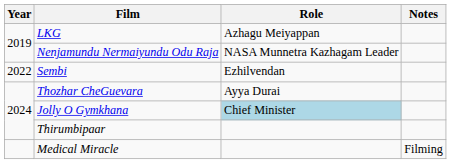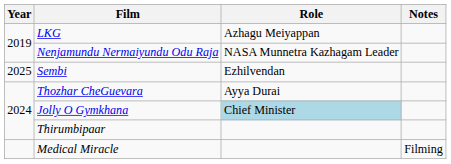Sembi | Year: 2022 -> 2025
